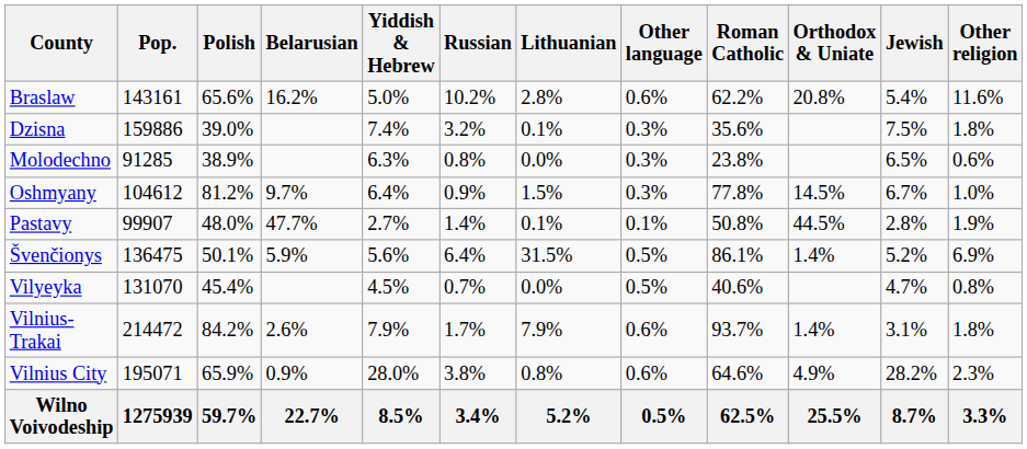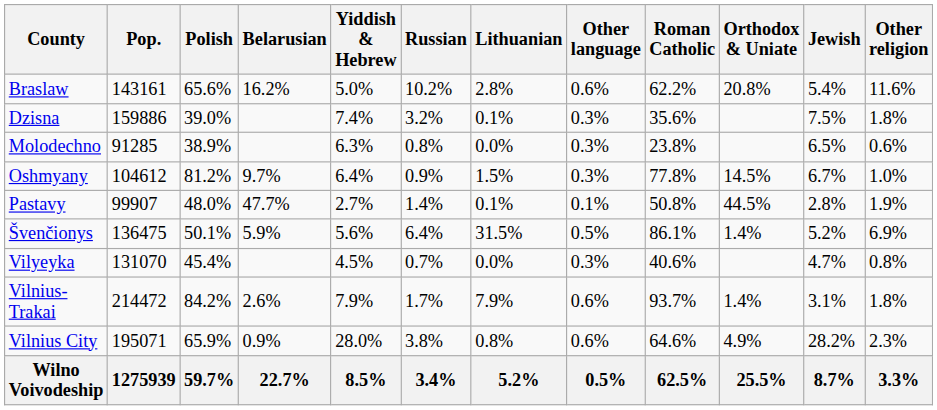Vilyeyka | Other language: 0.5% -> 0.3%
